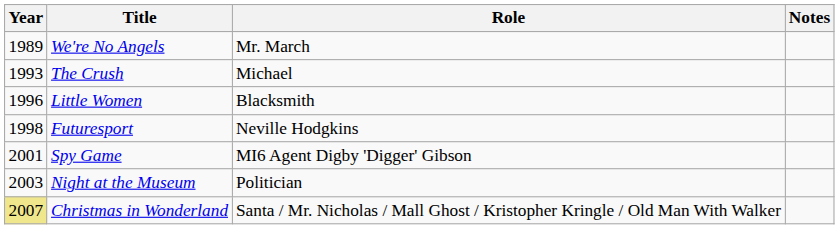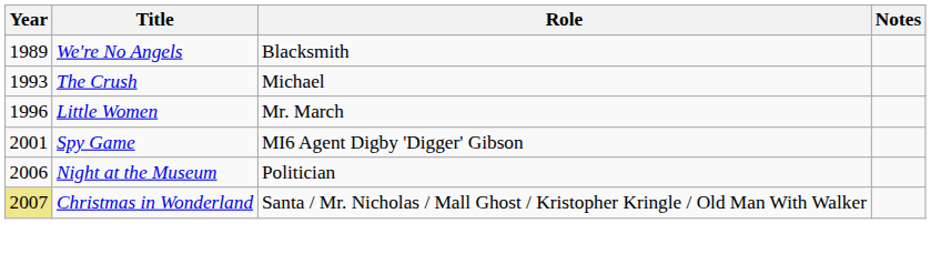We're No Angels | Role: Mr. March -> Blacksmith
Little Women | Role: Blacksmith -> Mr. March
- row: 1998 | Futuresport | Neville Hodgkins
Night at the Museum | Year: 2003 -> 2006
